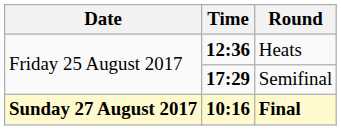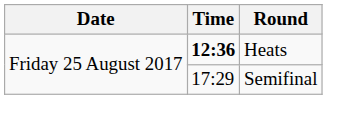Semifinal | Time: bold -> normal
- row: Sunday 27 August 2017 | 10:16 | Final
